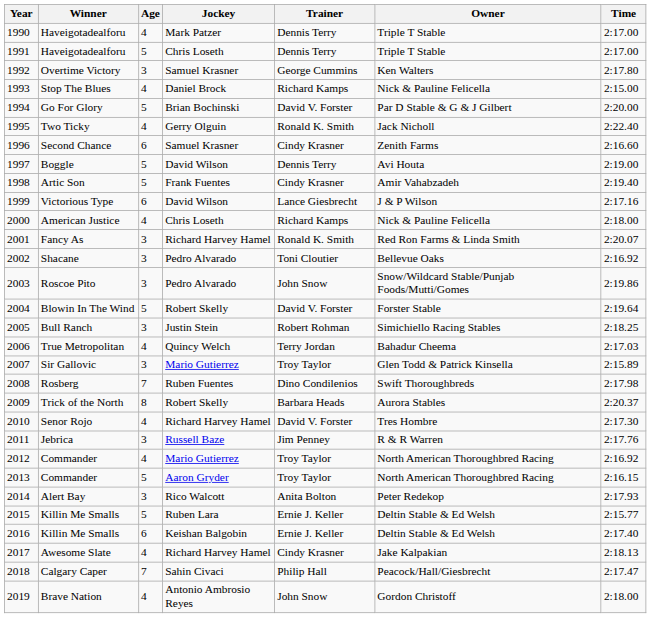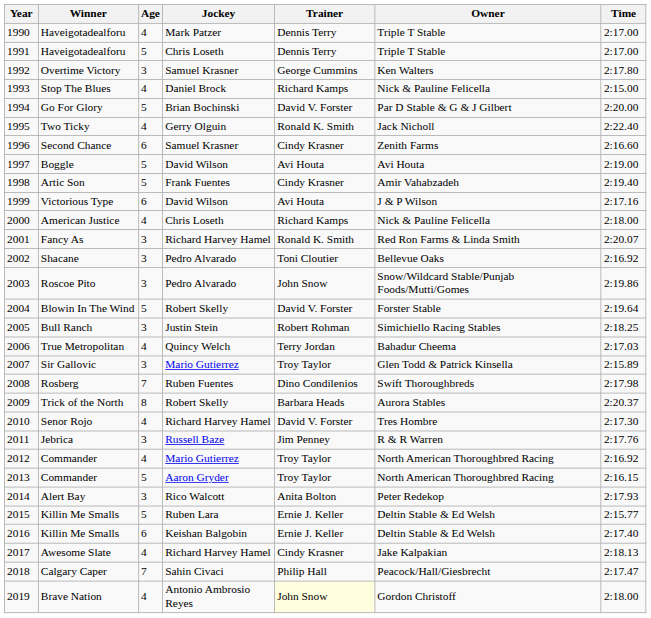Boggle | Trainer: Dennis Terry -> Avi Houta
Victorious Type | Trainer: Lance Giesbrecht -> Avi Houta
Brave Nation | Trainer: no background -> lightyellow background
